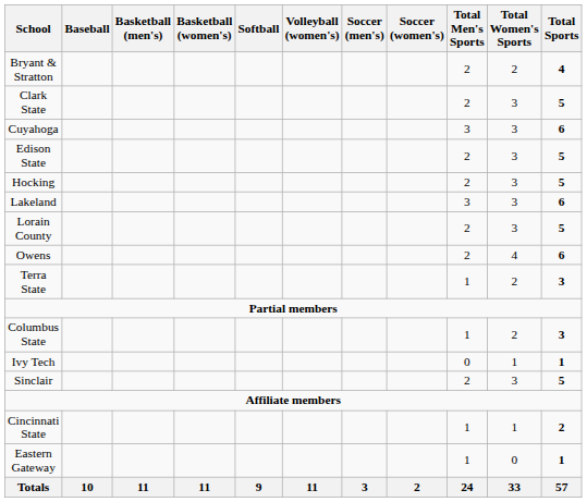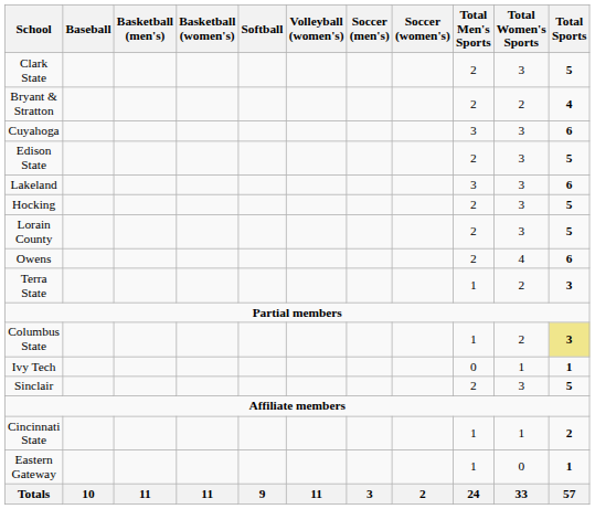rows swapped: Bryant & Stratton <-> Clark State
rows swapped: Hocking <-> Lakeland
Columbus State | Total Sports: no background -> khaki background
